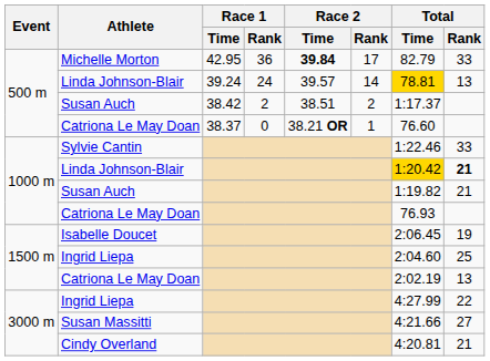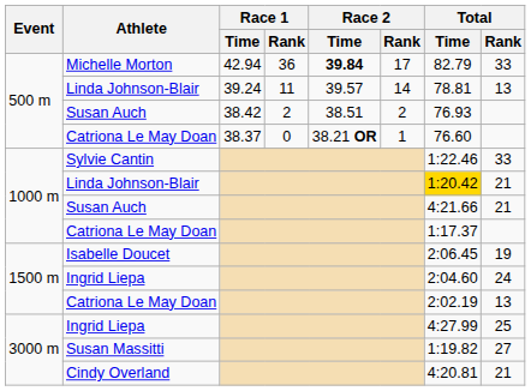Michelle Morton | Race 1 / Time: 42.95 -> 42.94
500 m / Linda Johnson-Blair | Race 1 / Rank: 24 -> 11
500 m / Linda Johnson-Blair | Total / Time: gold background -> no background
500 m / Susan Auch | Total / Time: 1:17.37 -> 76.93
1000 m / Linda Johnson-Blair | Total / Rank: bold -> normal
1000 m / Susan Auch | Total / Time: 1:19.82 -> 4:21.66
1000 m / Catriona Le May Doan | Total / Time: 76.93 -> 1:17.37
1500 m / Ingrid Liepa | Total / Rank: 25 -> 24
3000 m / Ingrid Liepa | Total / Rank: 22 -> 25
Susan Massitti | Total / Time: 4:21.66 -> 1:19.82
